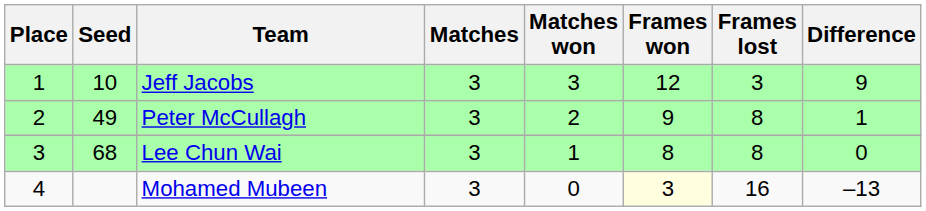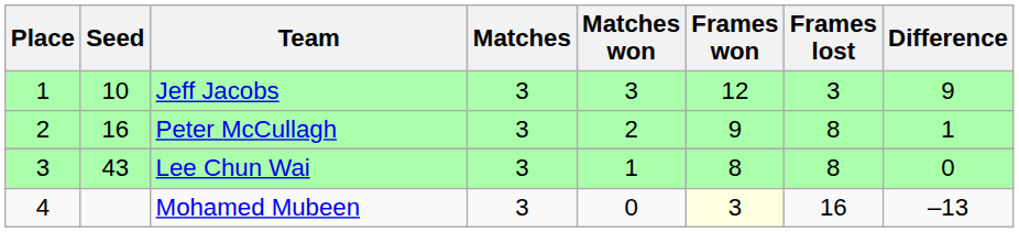Peter McCullagh | Seed: 49 -> 16
Lee Chun Wai | Seed: 68 -> 43
